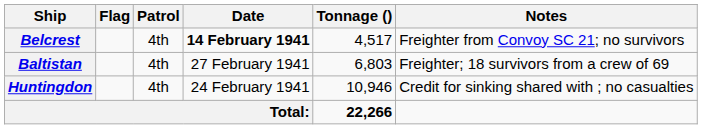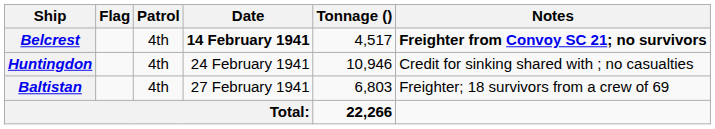Belcrest | Notes: normal -> bold
rows swapped: Huntingdon <-> Baltistan
